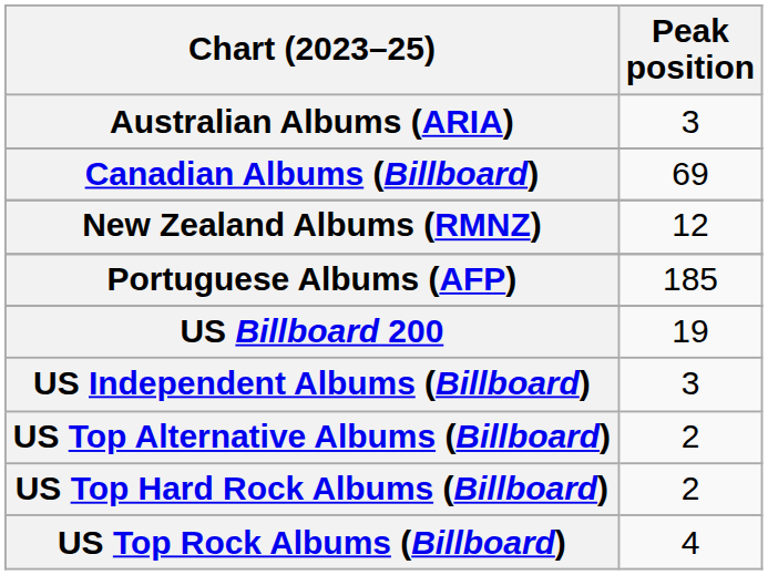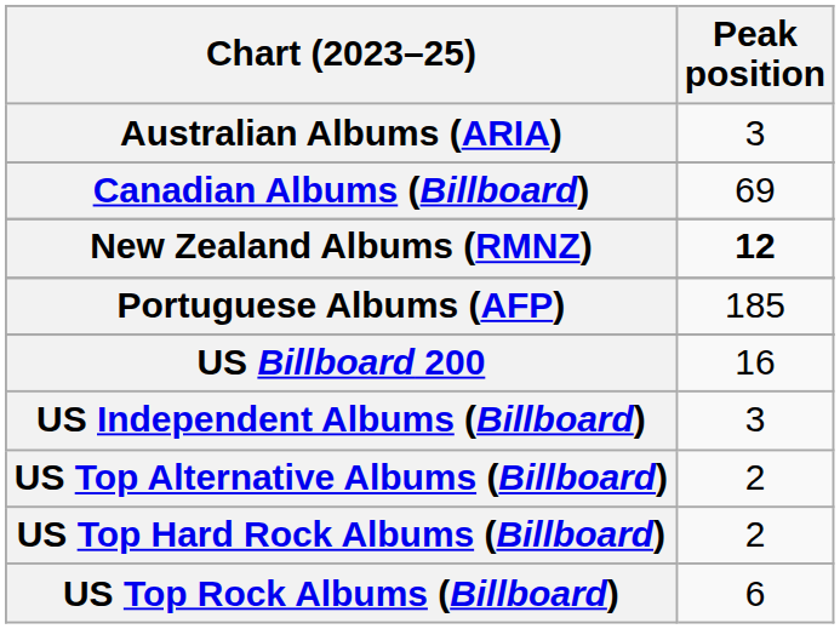New Zealand Albums (RMNZ) | Peak position: normal -> bold
US Billboard 200 | Peak position: 19 -> 16
US Top Rock Albums (Billboard) | Peak position: 4 -> 6
